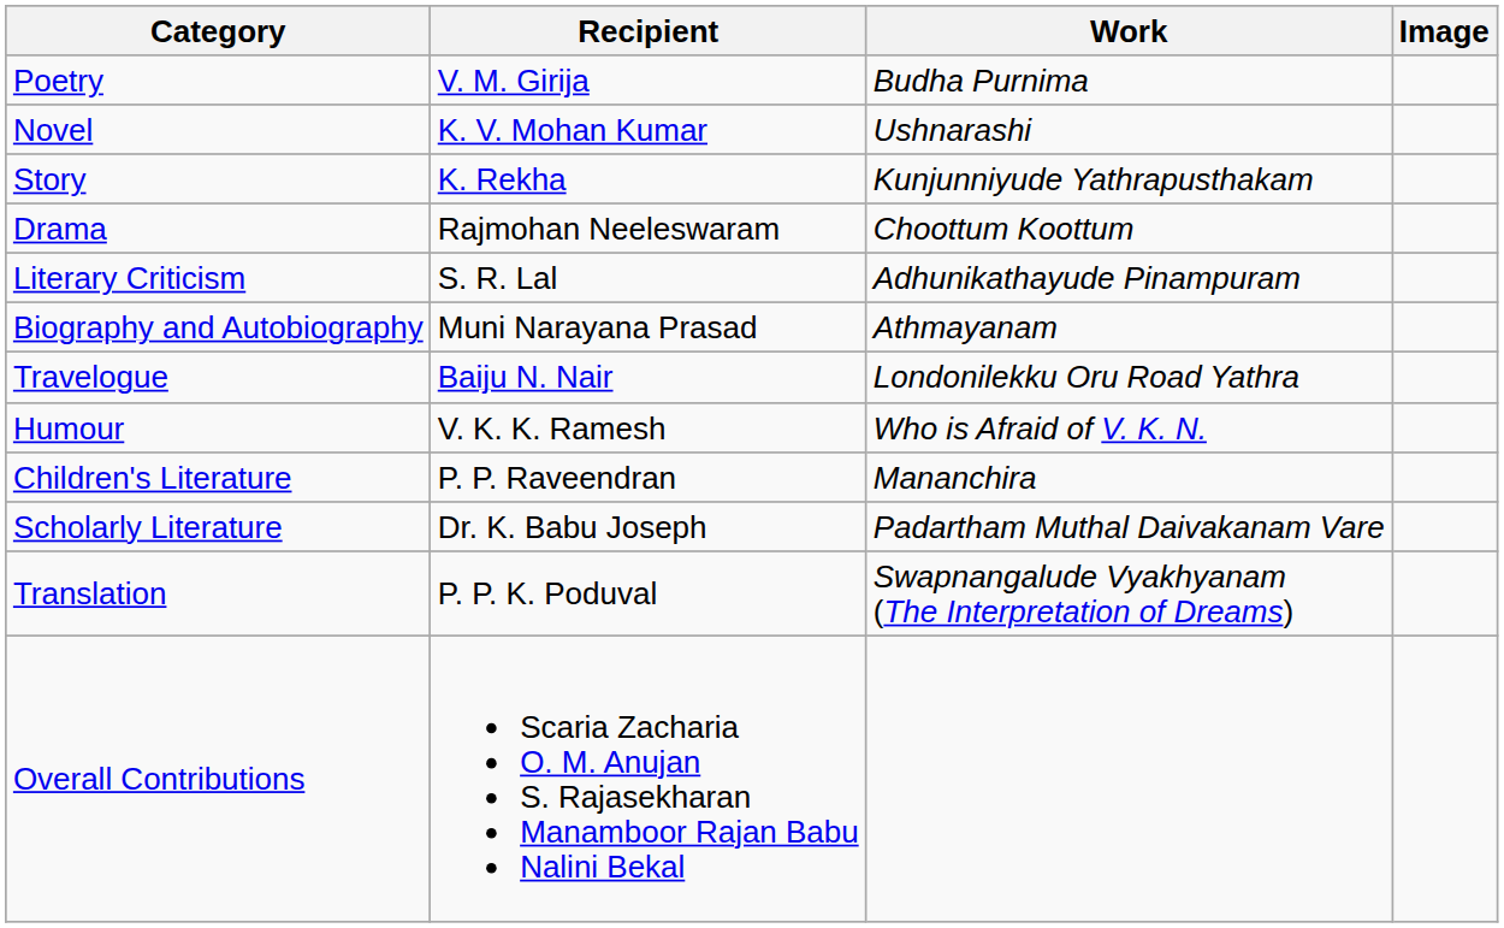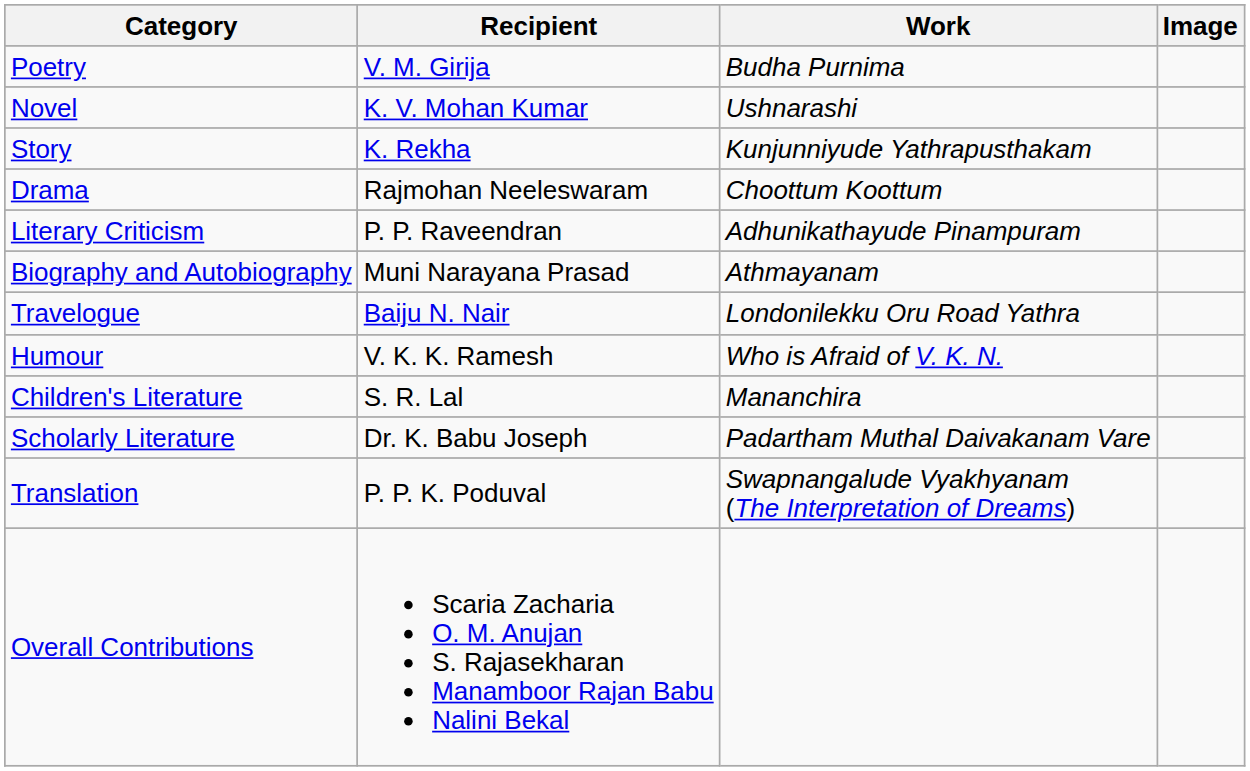Literary Criticism | Recipient: S. R. Lal -> P. P. Raveendran
Children's Literature | Recipient: P. P. Raveendran -> S. R. Lal
